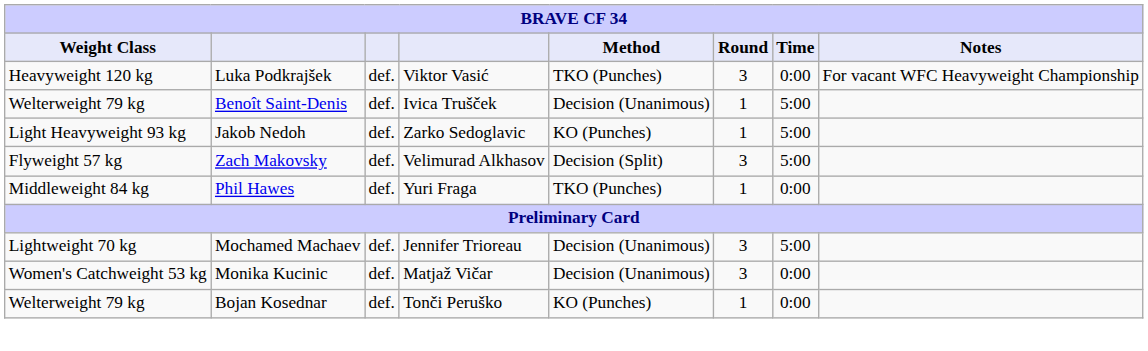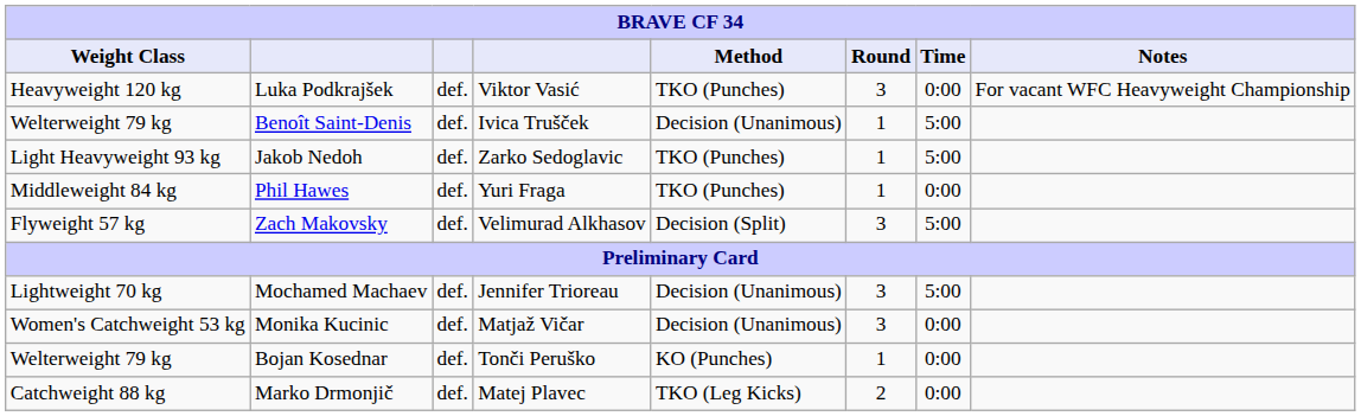Jakob Nedoh | Method: KO (Punches) -> TKO (Punches)
rows swapped: Phil Hawes <-> Zach Makovsky
+ row: Catchweight 88 kg | Marko Drmonjič | def. | Matej Plavec | TKO (Leg Kicks) | 2 | 0:00
